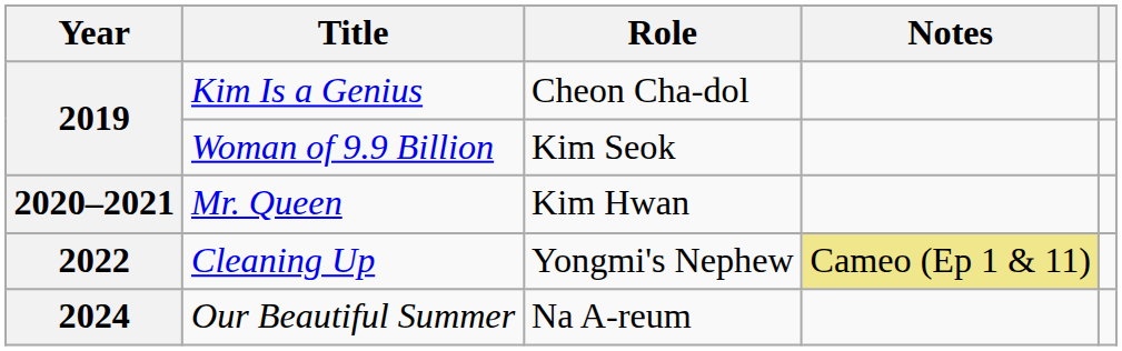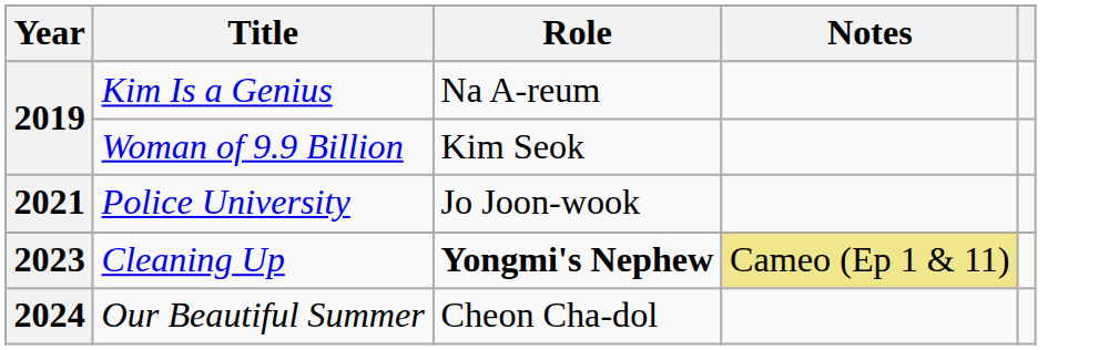Kim Is a Genius | Role: Cheon Cha-dol -> Na A-reum
- row: 2020–2021 | Mr. Queen | Kim Hwan
+ row: 2021 | Police University | Jo Joon-wook
Cleaning Up | Year: 2022 -> 2023
Cleaning Up | Role: normal -> bold
Our Beautiful Summer | Role: Na A-reum -> Cheon Cha-dol
